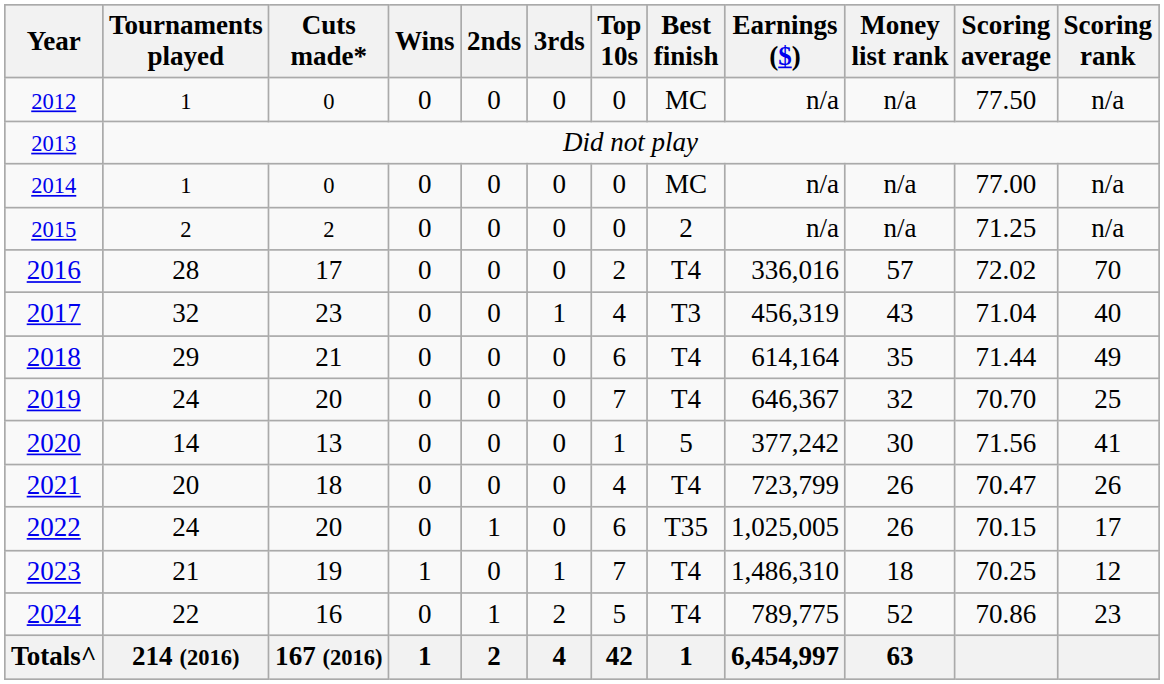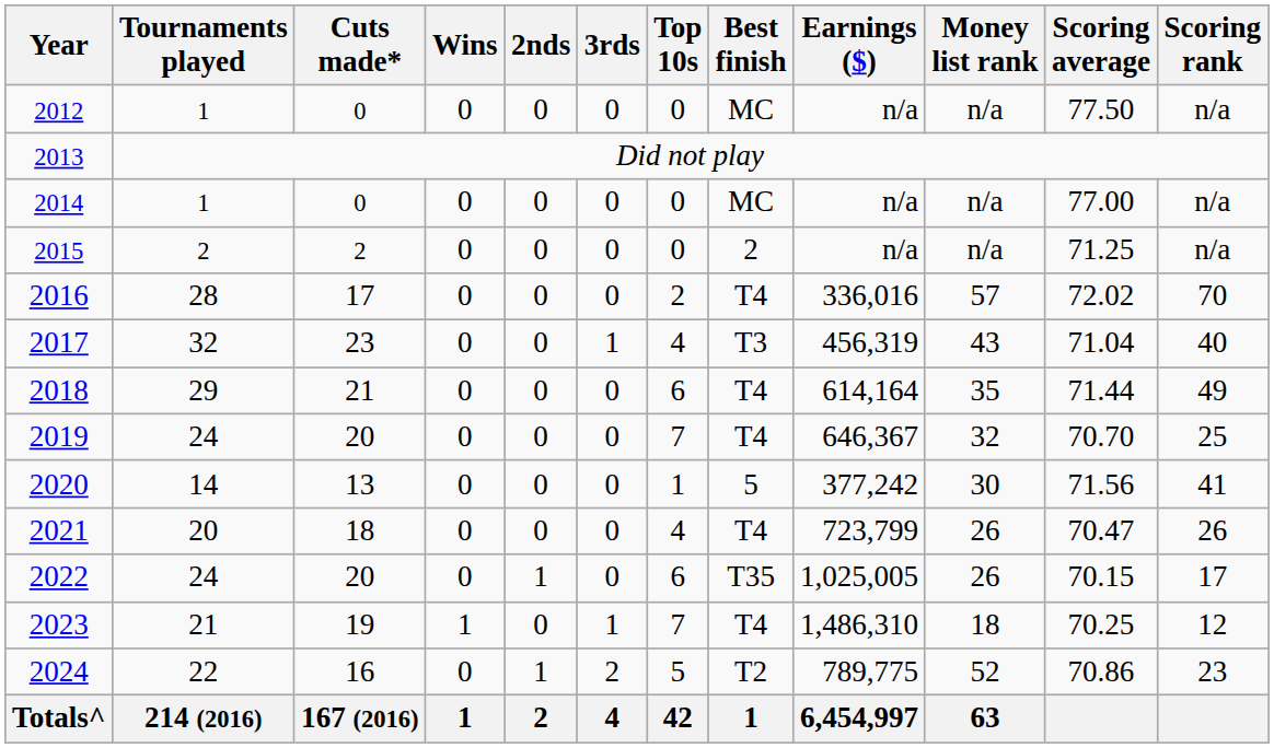2024 | Best finish: T4 -> T2
